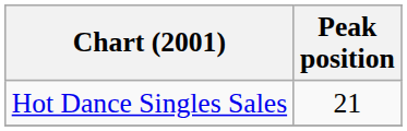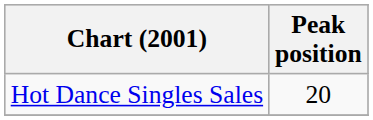Hot Dance Singles Sales | Peak position: 21 -> 20
